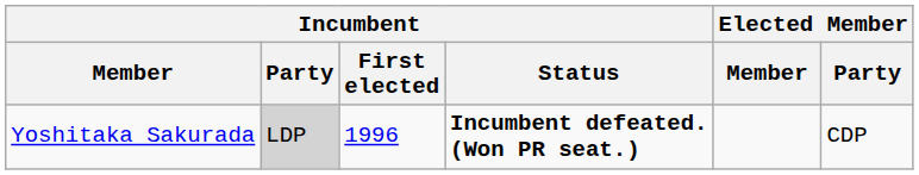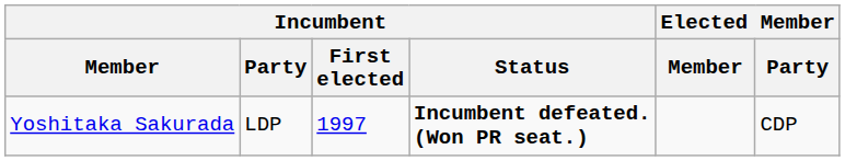Yoshitaka Sakurada | Incumbent / Party: lightgrey background -> no background
Yoshitaka Sakurada | Incumbent / First elected: 1996 -> 1997
